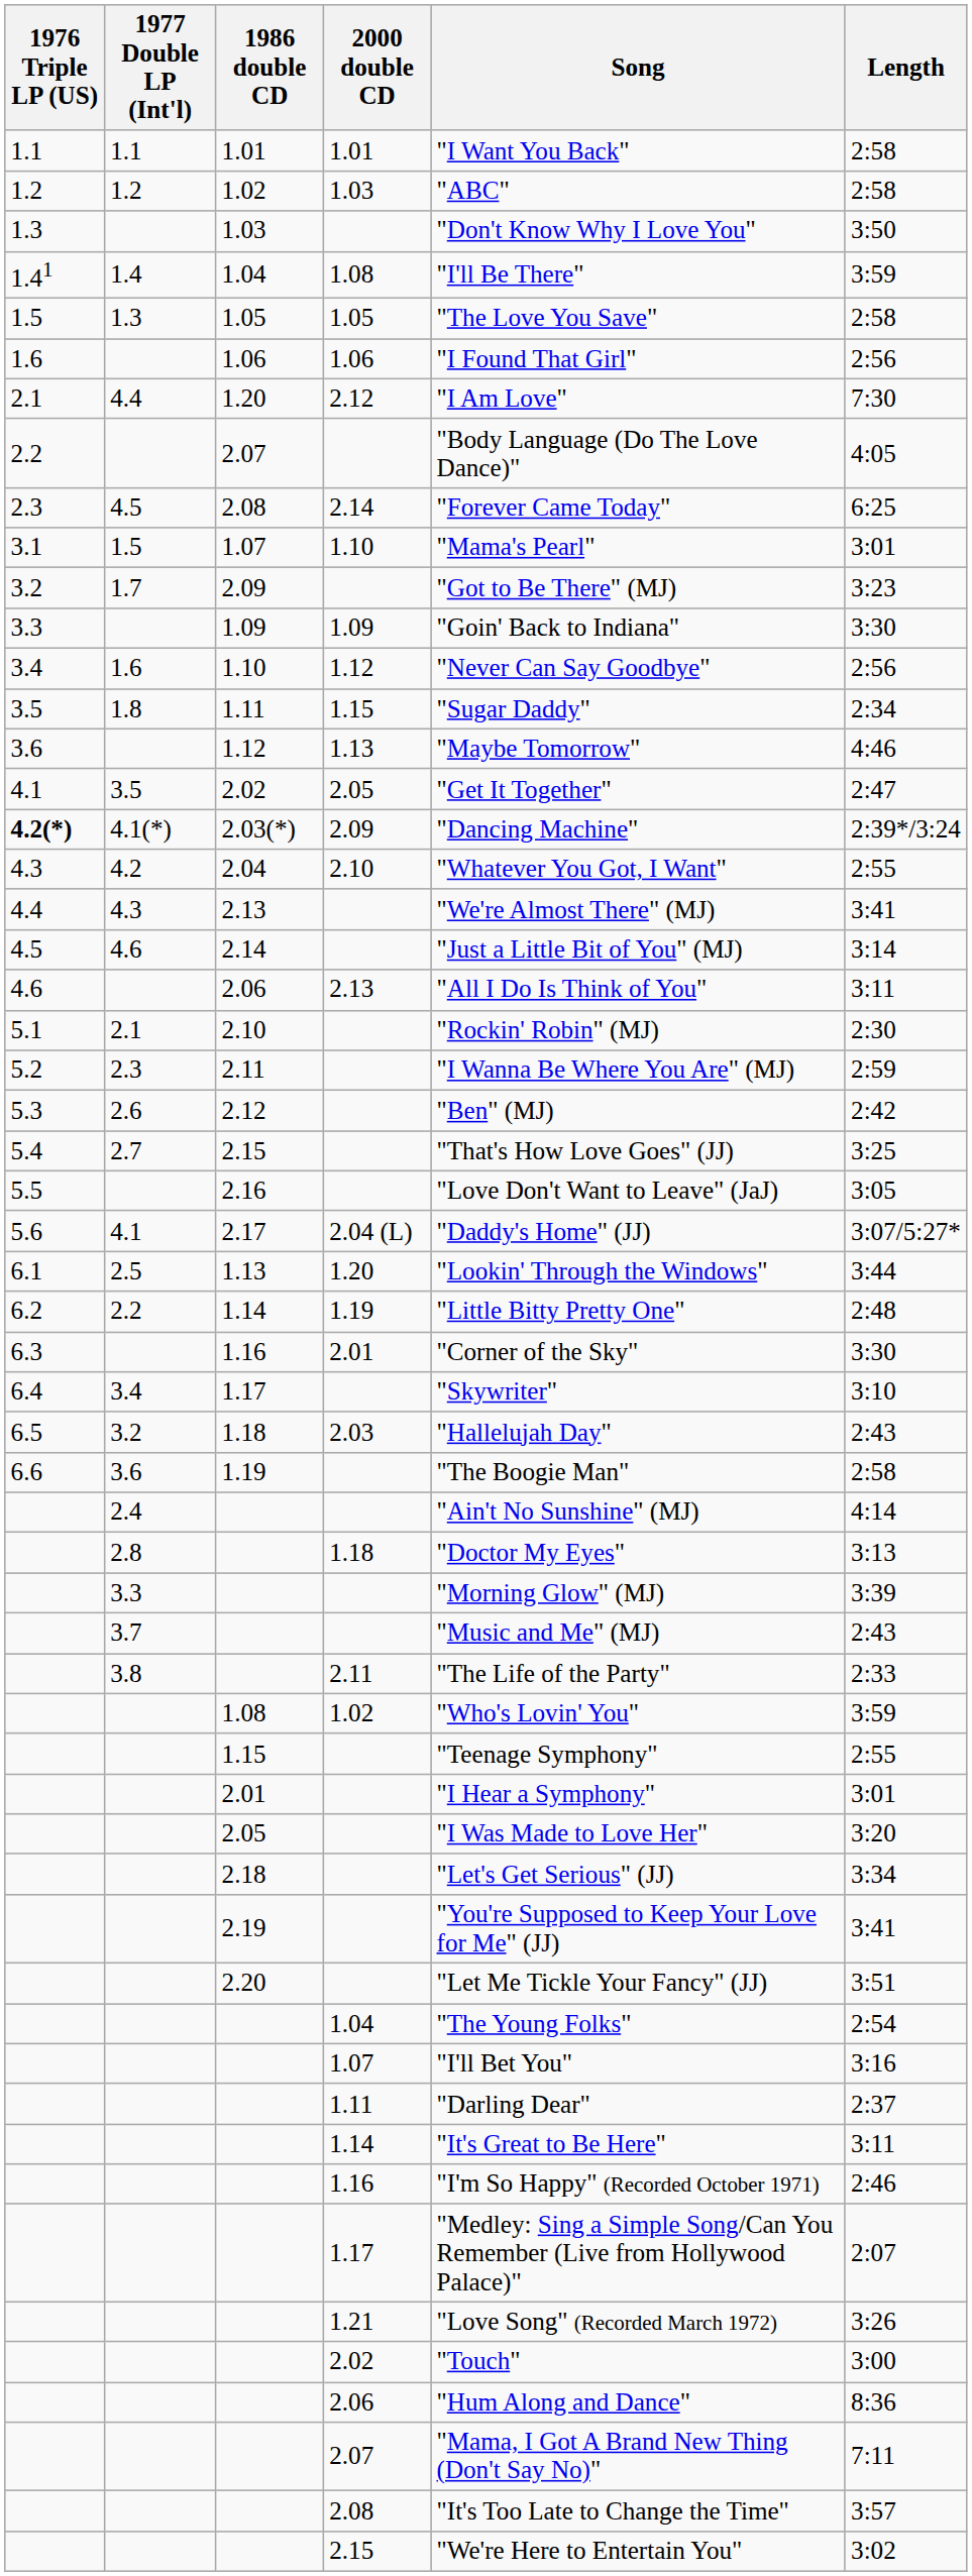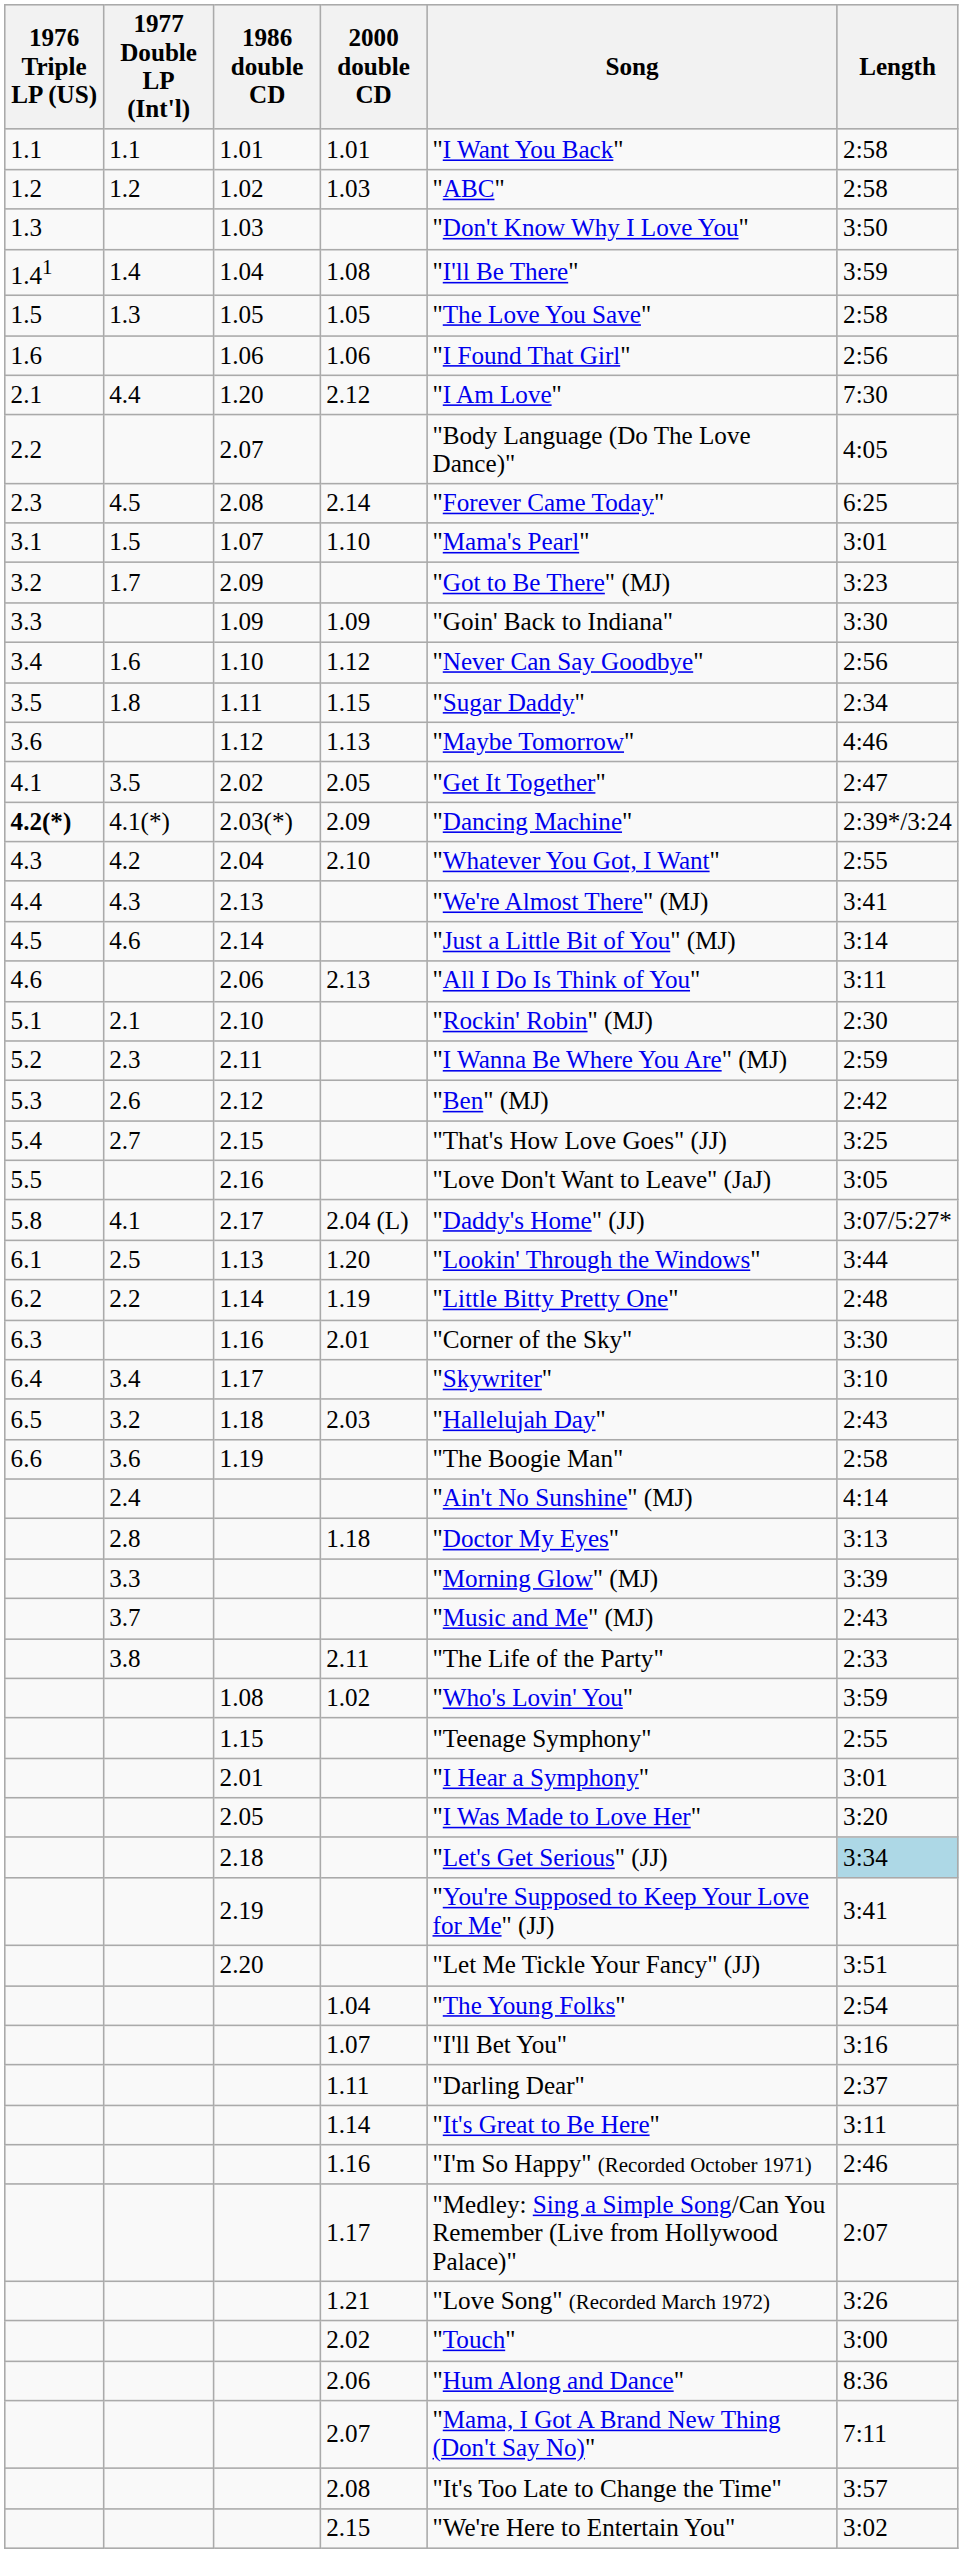2.17 | 1976 Triple LP (US): 5.6 -> 5.8
2.18 | Length: no background -> lightblue background
